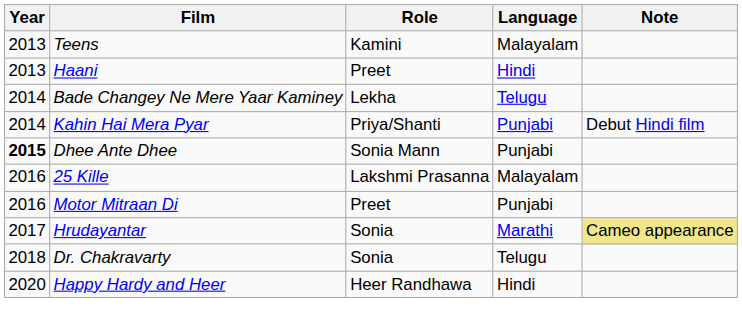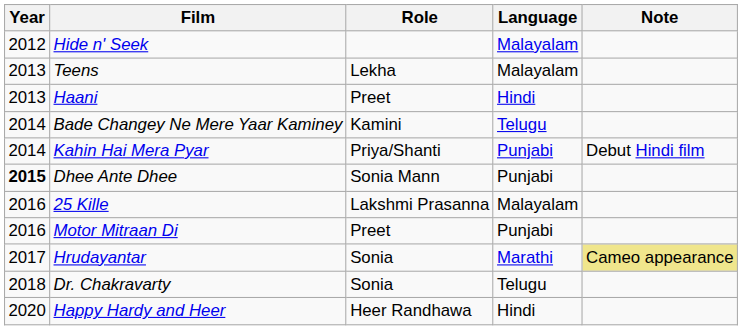+ row: 2012 | Hide n' Seek | Malayalam
Teens | Role: Kamini -> Lekha
Bade Changey Ne Mere Yaar Kaminey | Role: Lekha -> Kamini
